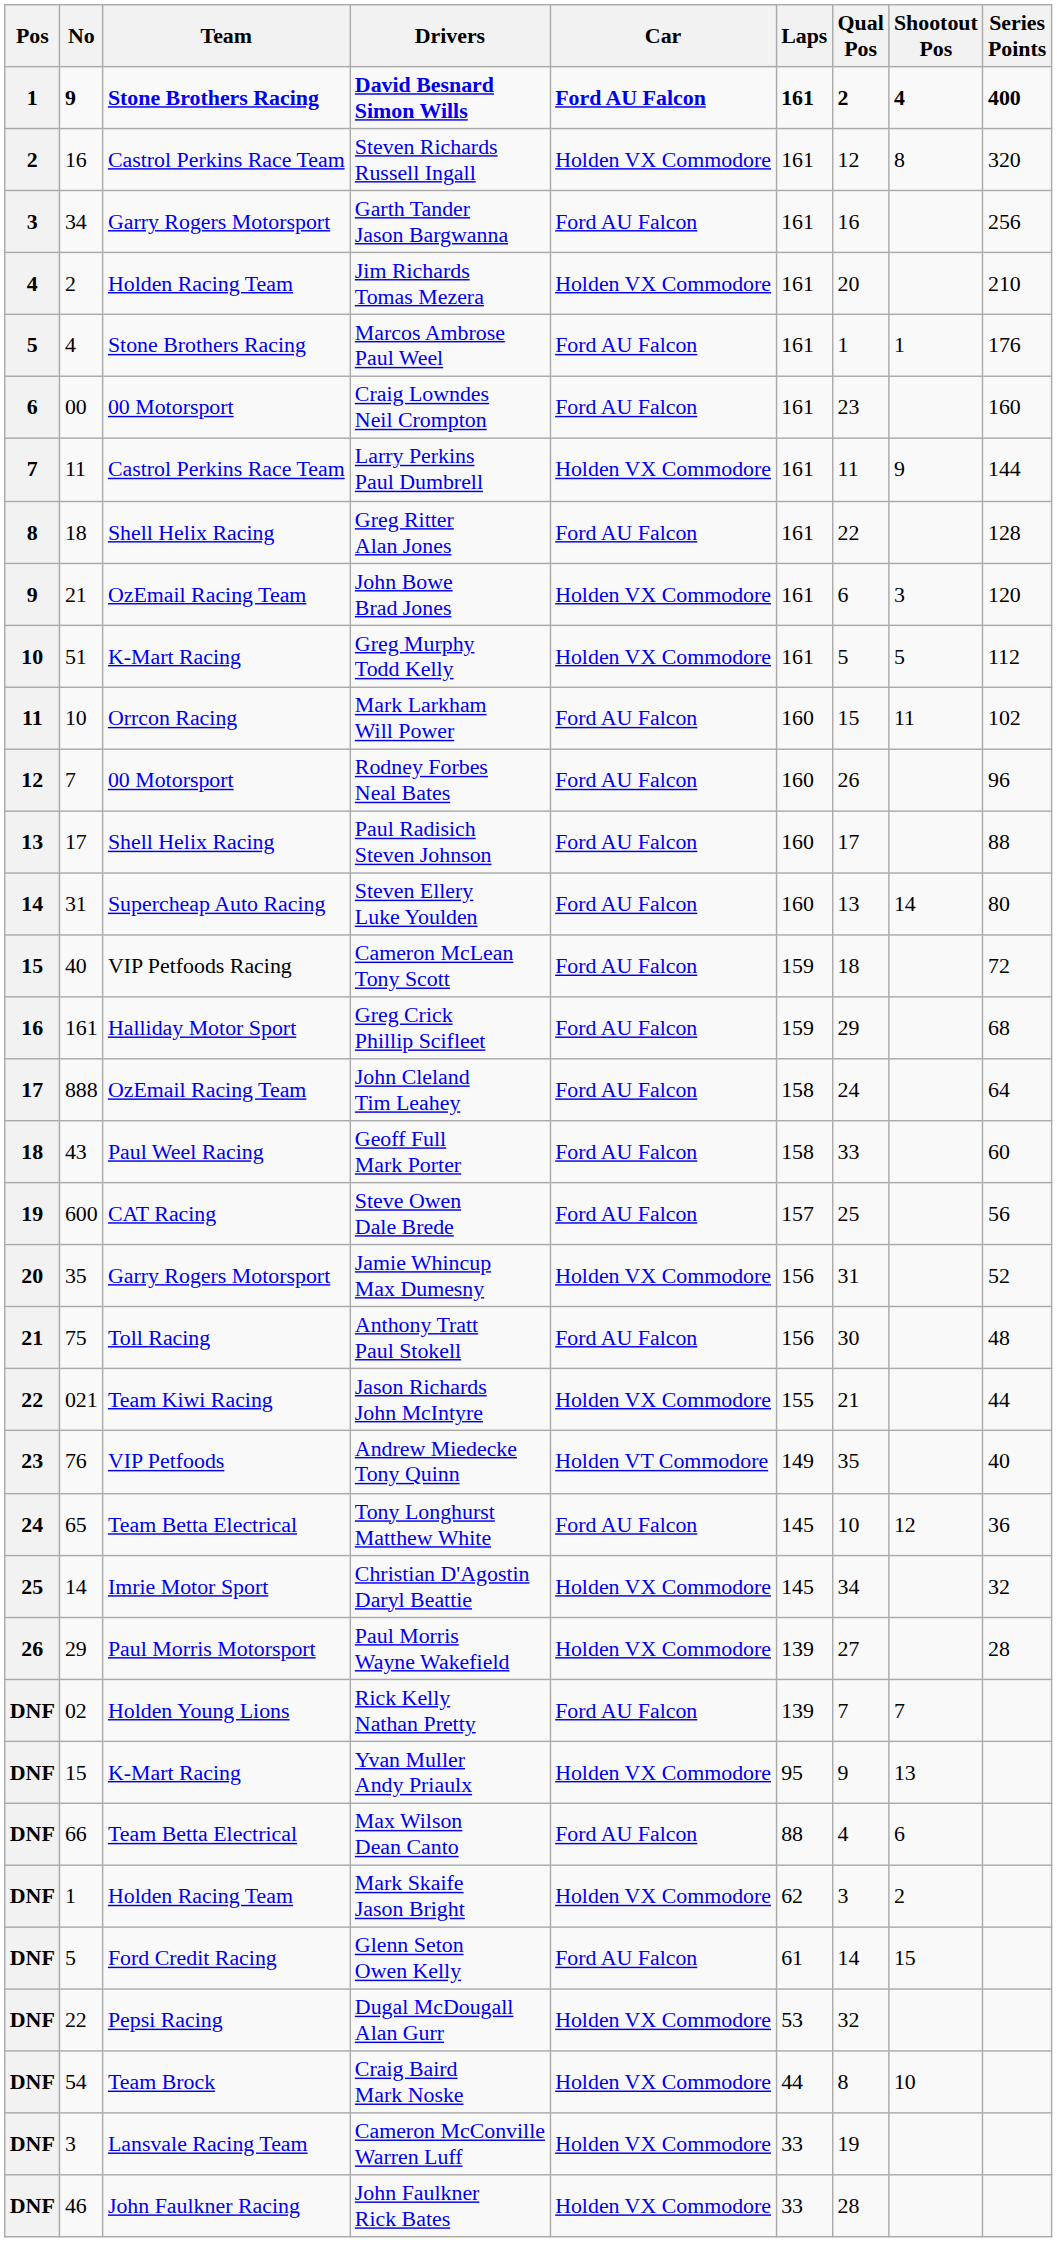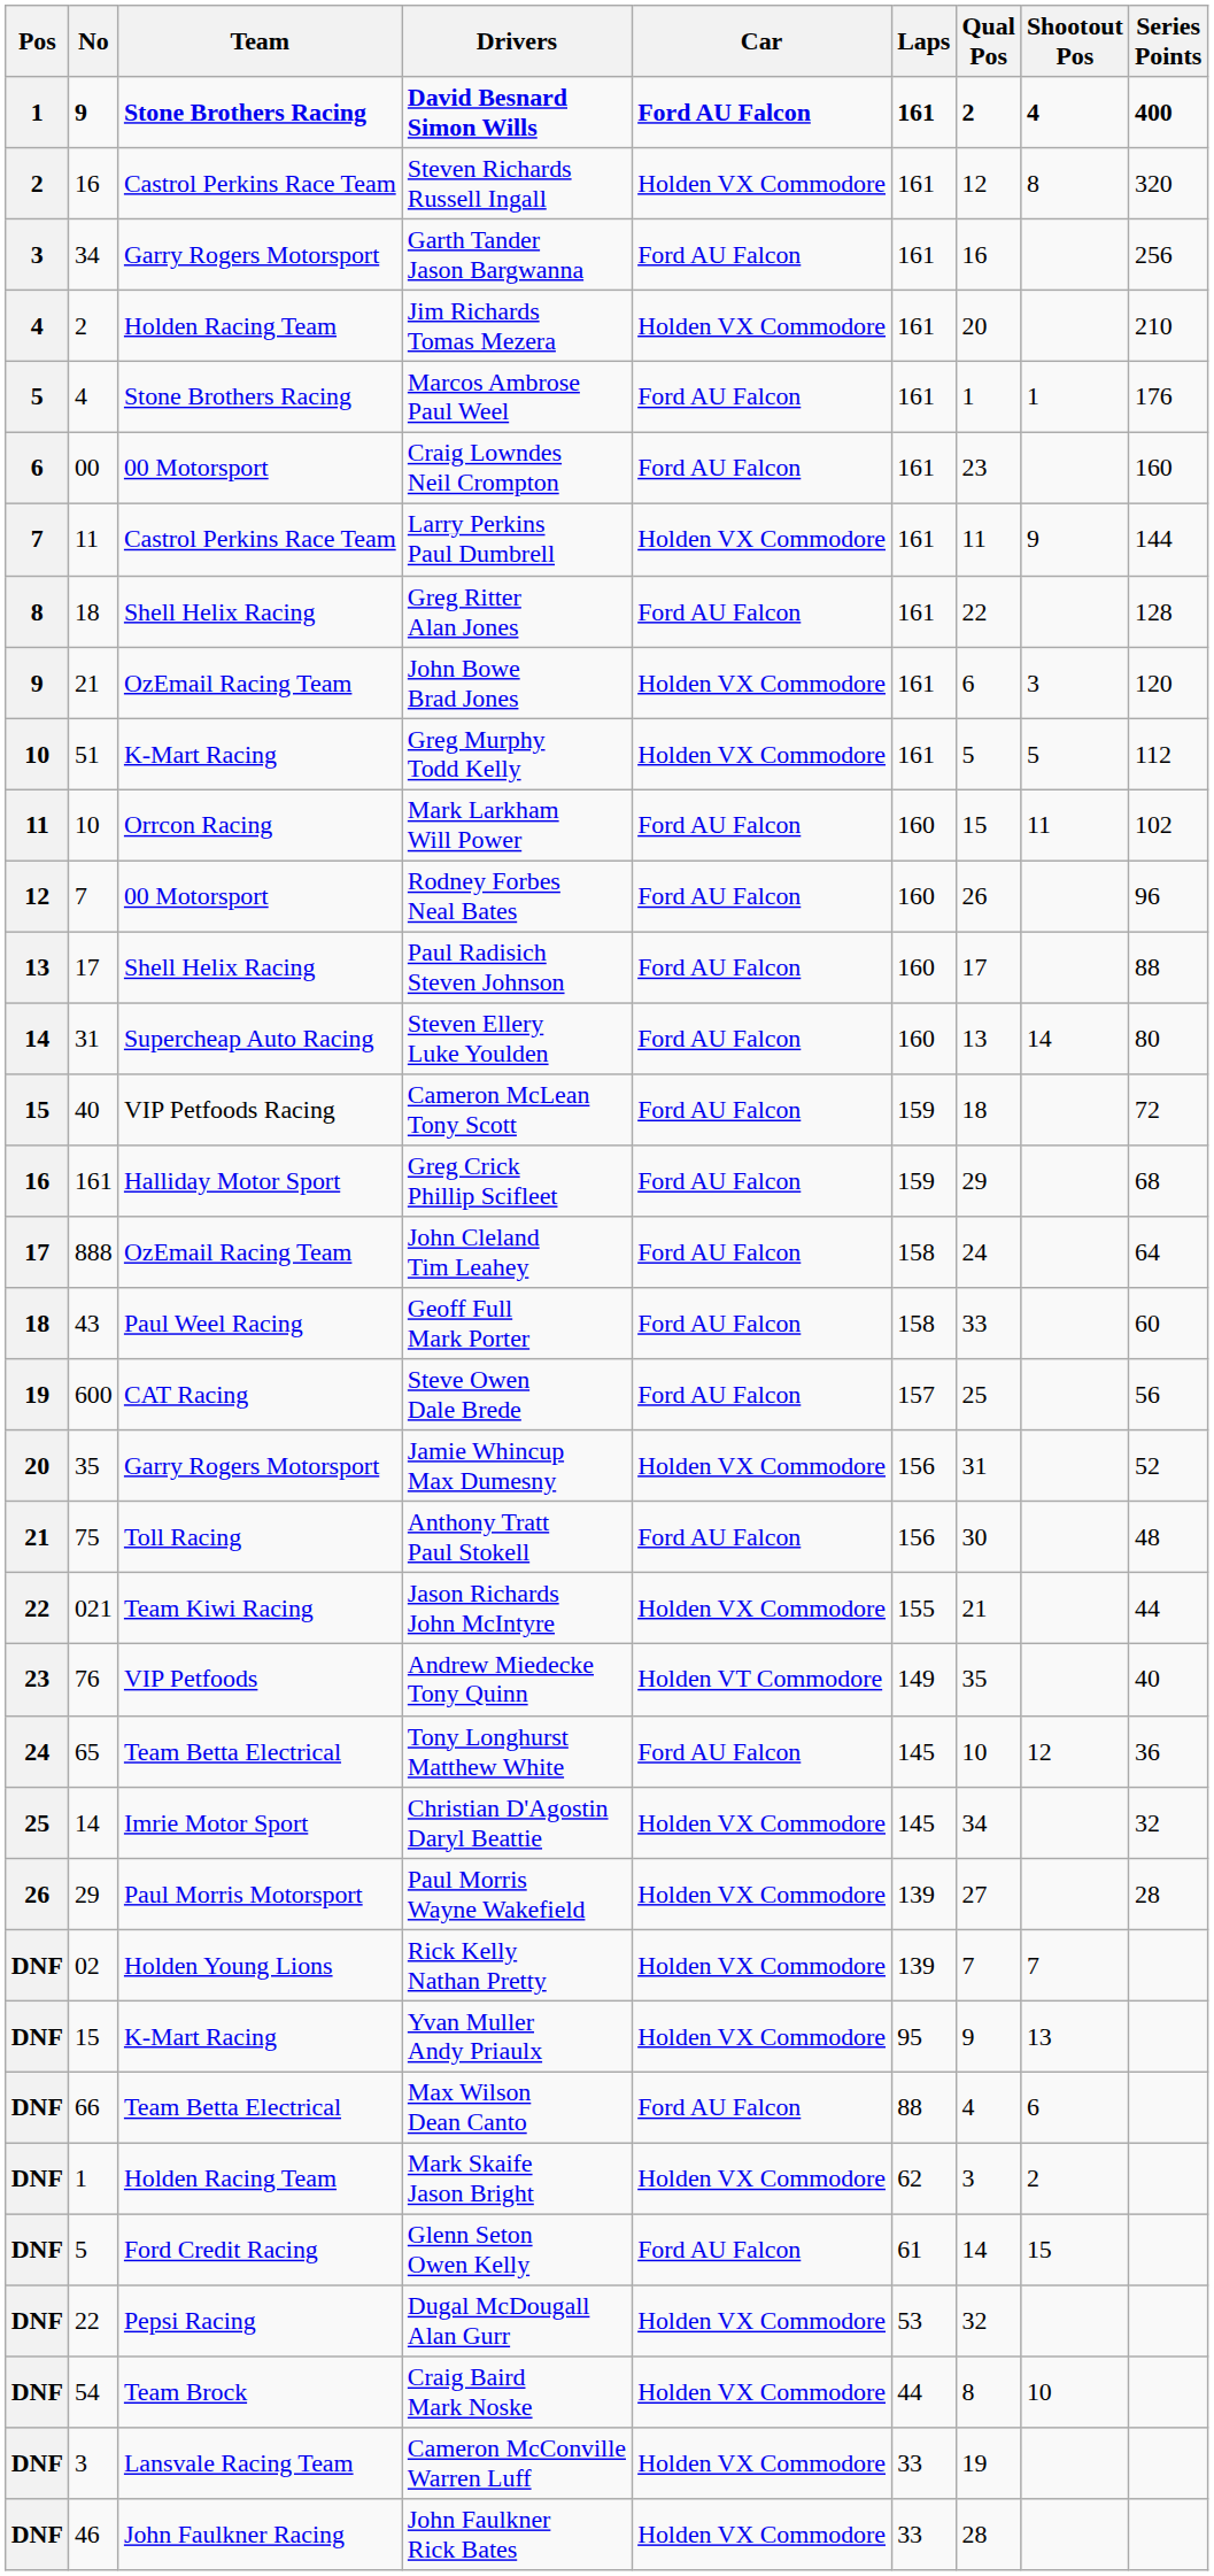Rick Kelly Nathan Pretty | Car: Ford AU Falcon -> Holden VX Commodore
